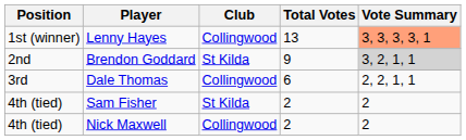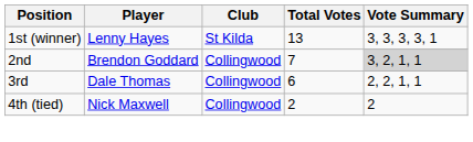Lenny Hayes | Club: Collingwood -> St Kilda
Lenny Hayes | Vote Summary: lightsalmon background -> no background
Brendon Goddard | Club: St Kilda -> Collingwood
Brendon Goddard | Total Votes: 9 -> 7
- row: 4th (tied) | Sam Fisher | St Kilda | 2 | 2
